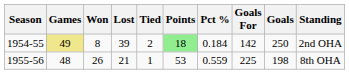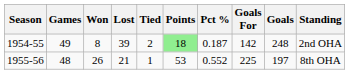1954-55 | Games: khaki background -> no background
1954-55 | Pct %: 0.184 -> 0.187
1954-55 | Goals: 250 -> 248
1955-56 | Pct %: 0.559 -> 0.552
1955-56 | Goals: 198 -> 197
